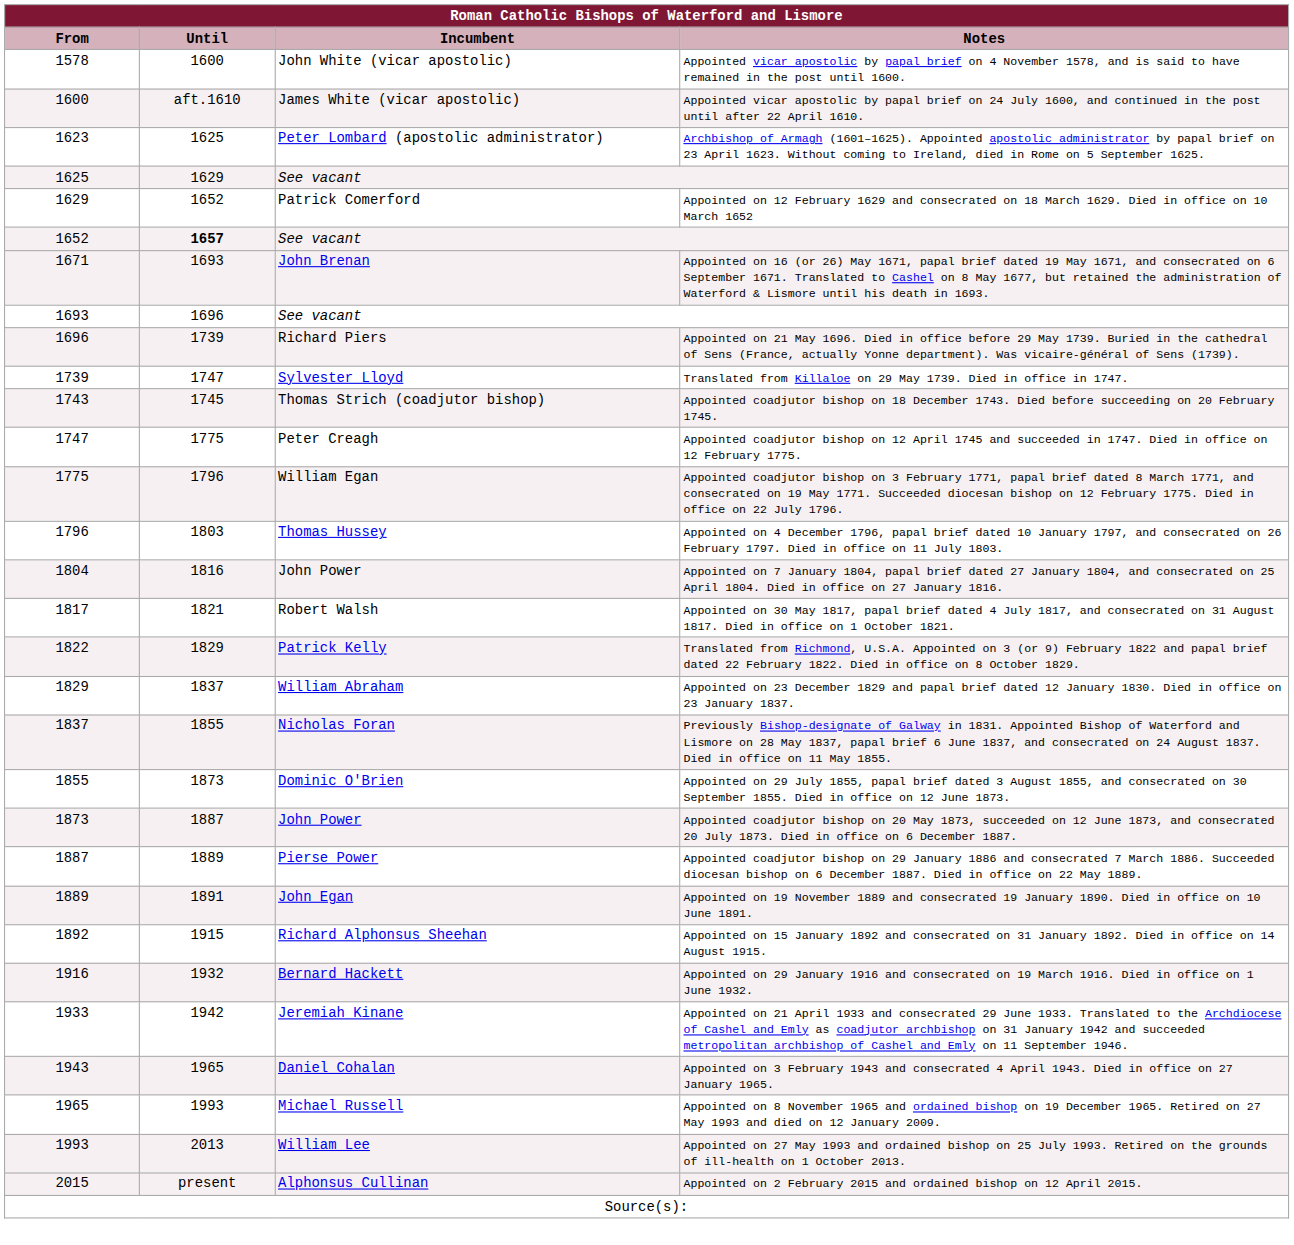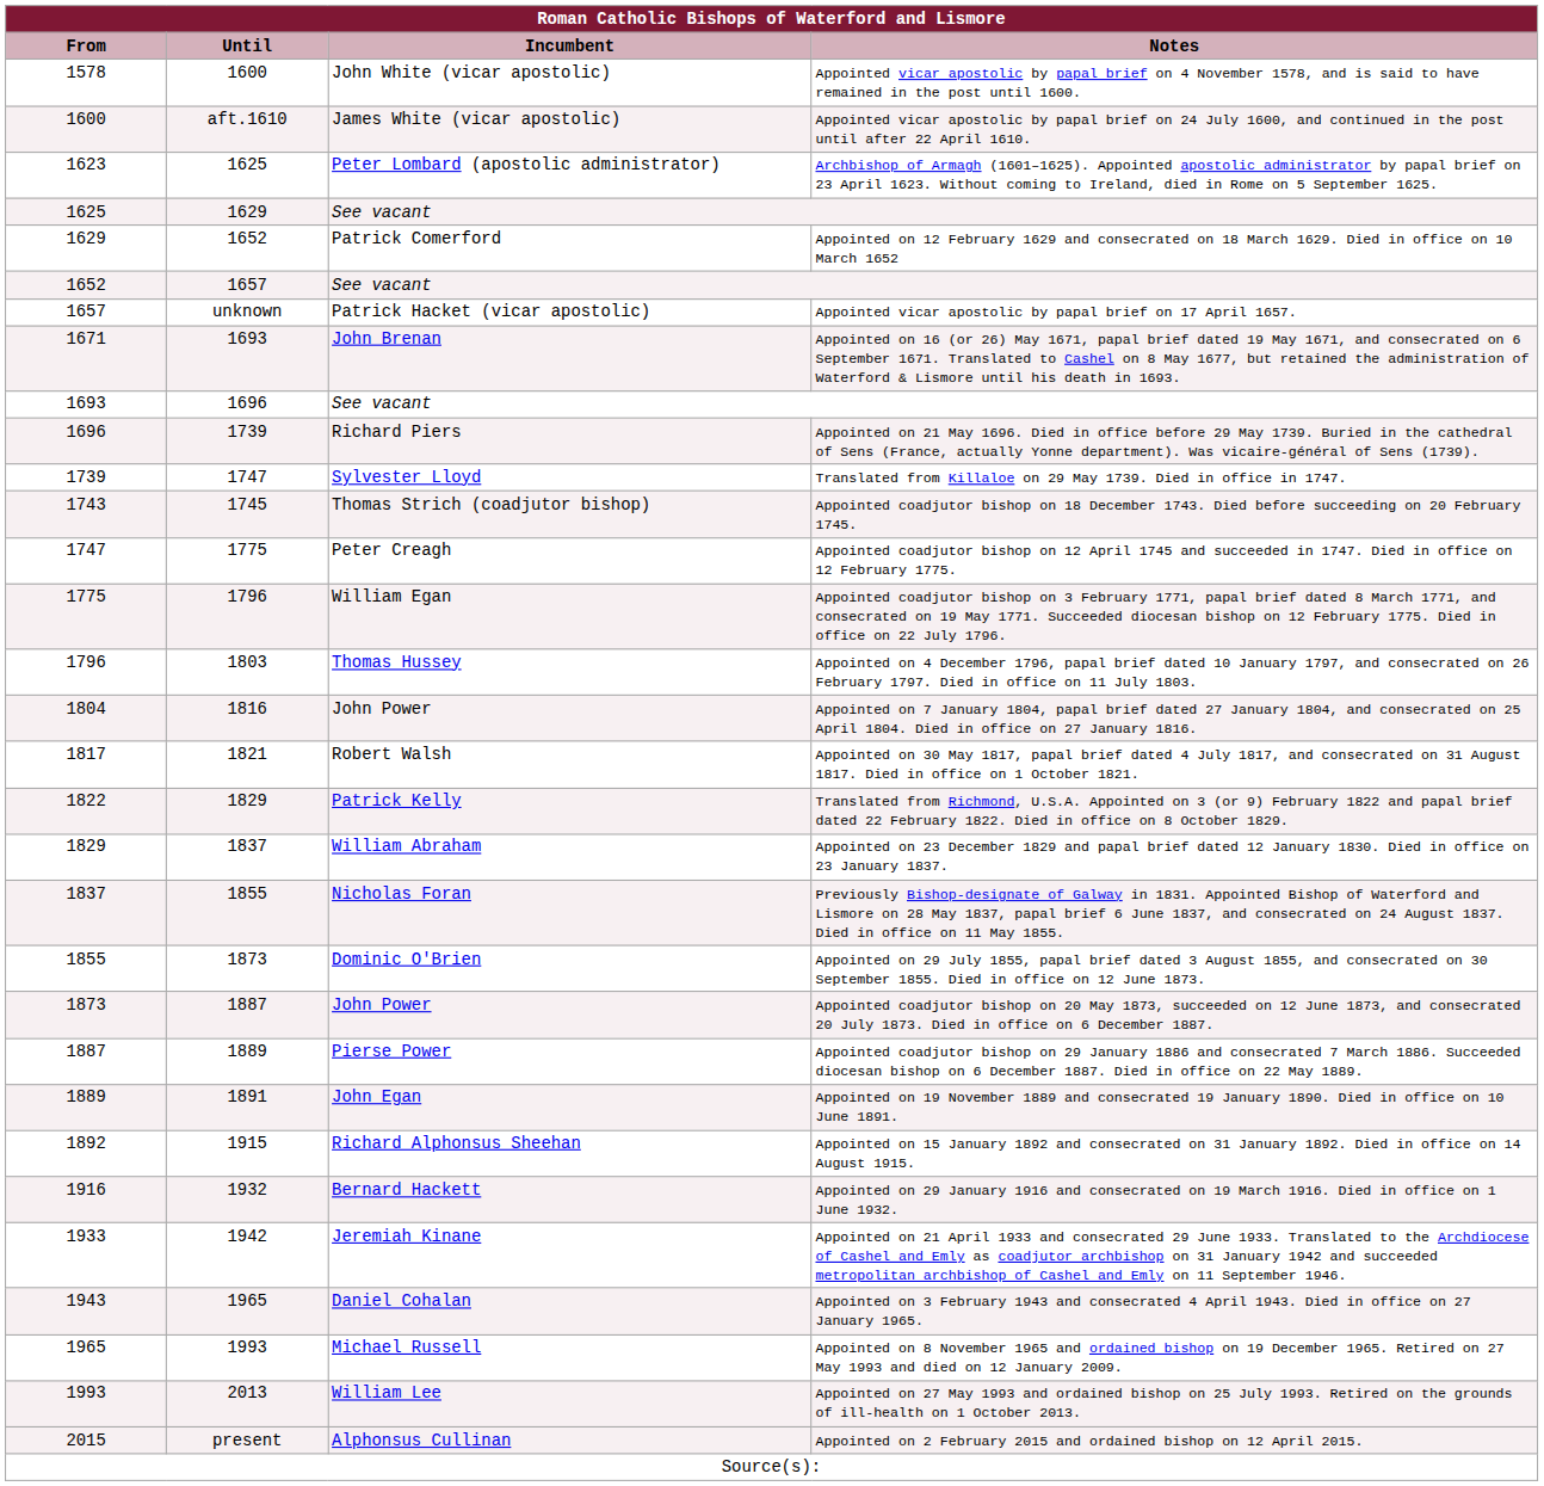1652 / See vacant | Until: bold -> normal
+ row: 1657 | unknown | Patrick Hacket (vicar apostolic) | Appointed vicar apostolic by papal brief on 17 April 1657.
